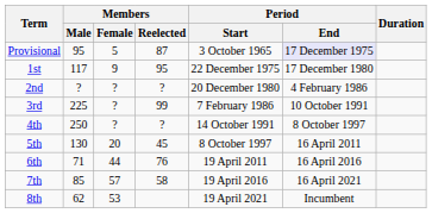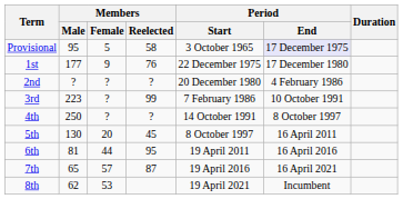Provisional | Members / Reelected: 87 -> 58
1st | Members / Male: 117 -> 177
1st | Members / Reelected: 95 -> 76
3rd | Members / Male: 225 -> 223
6th | Members / Male: 71 -> 81
6th | Members / Reelected: 76 -> 95
7th | Members / Male: 85 -> 65
7th | Members / Reelected: 58 -> 87
